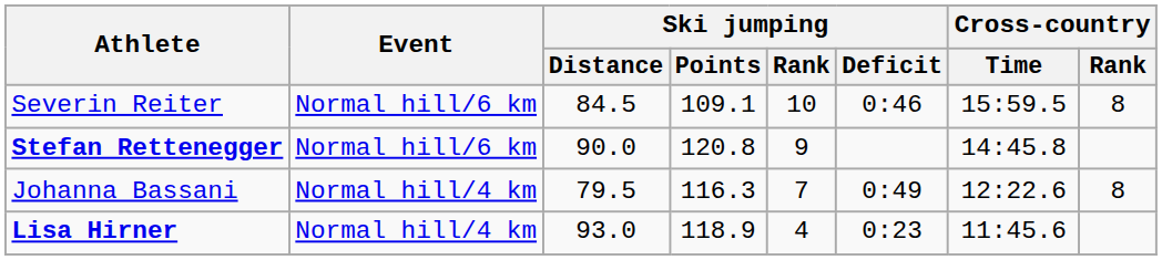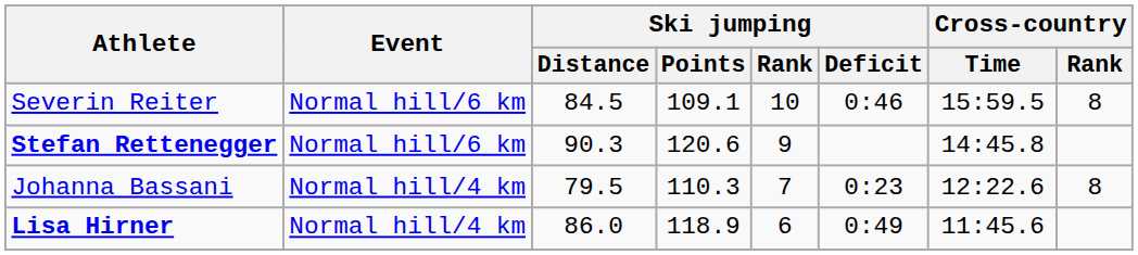Stefan Rettenegger | Ski jumping / Distance: 90.0 -> 90.3
Stefan Rettenegger | Ski jumping / Points: 120.8 -> 120.6
Johanna Bassani | Ski jumping / Points: 116.3 -> 110.3
Johanna Bassani | Ski jumping / Deficit: 0:49 -> 0:23
Lisa Hirner | Ski jumping / Distance: 93.0 -> 86.0
Lisa Hirner | Ski jumping / Rank: 4 -> 6
Lisa Hirner | Ski jumping / Deficit: 0:23 -> 0:49
